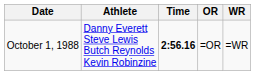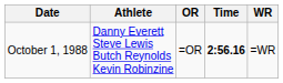columns swapped: Time <-> OR
